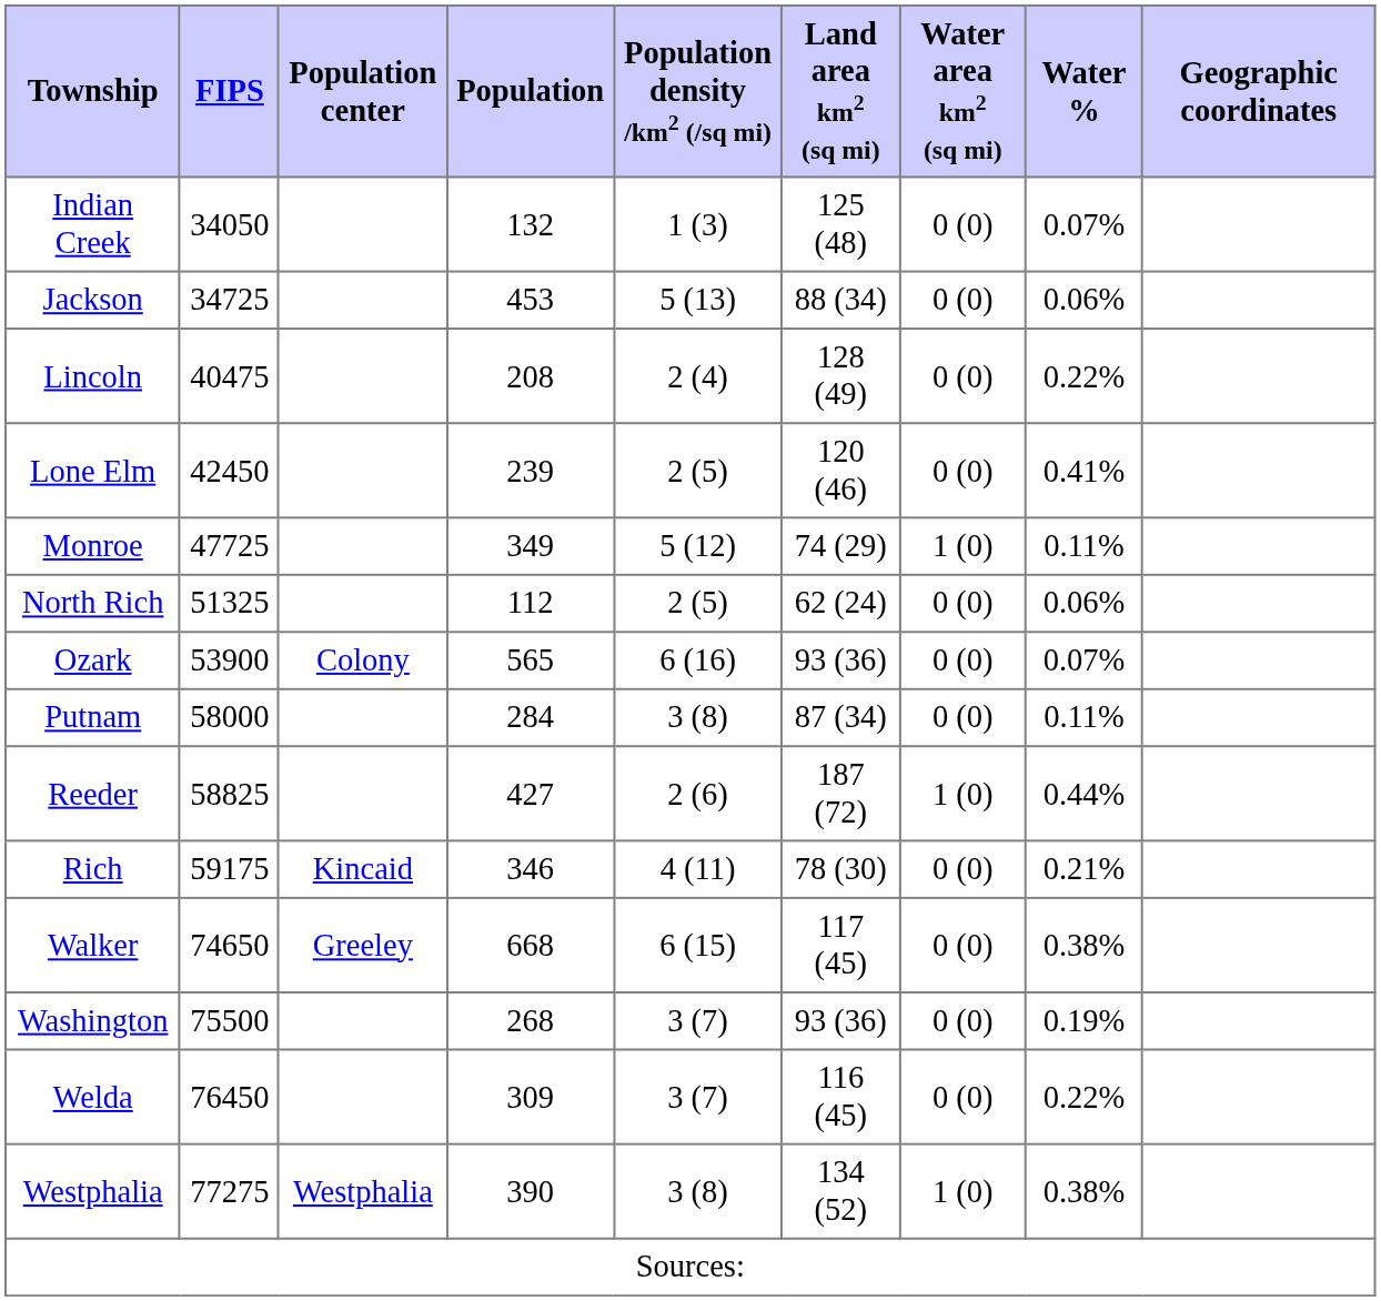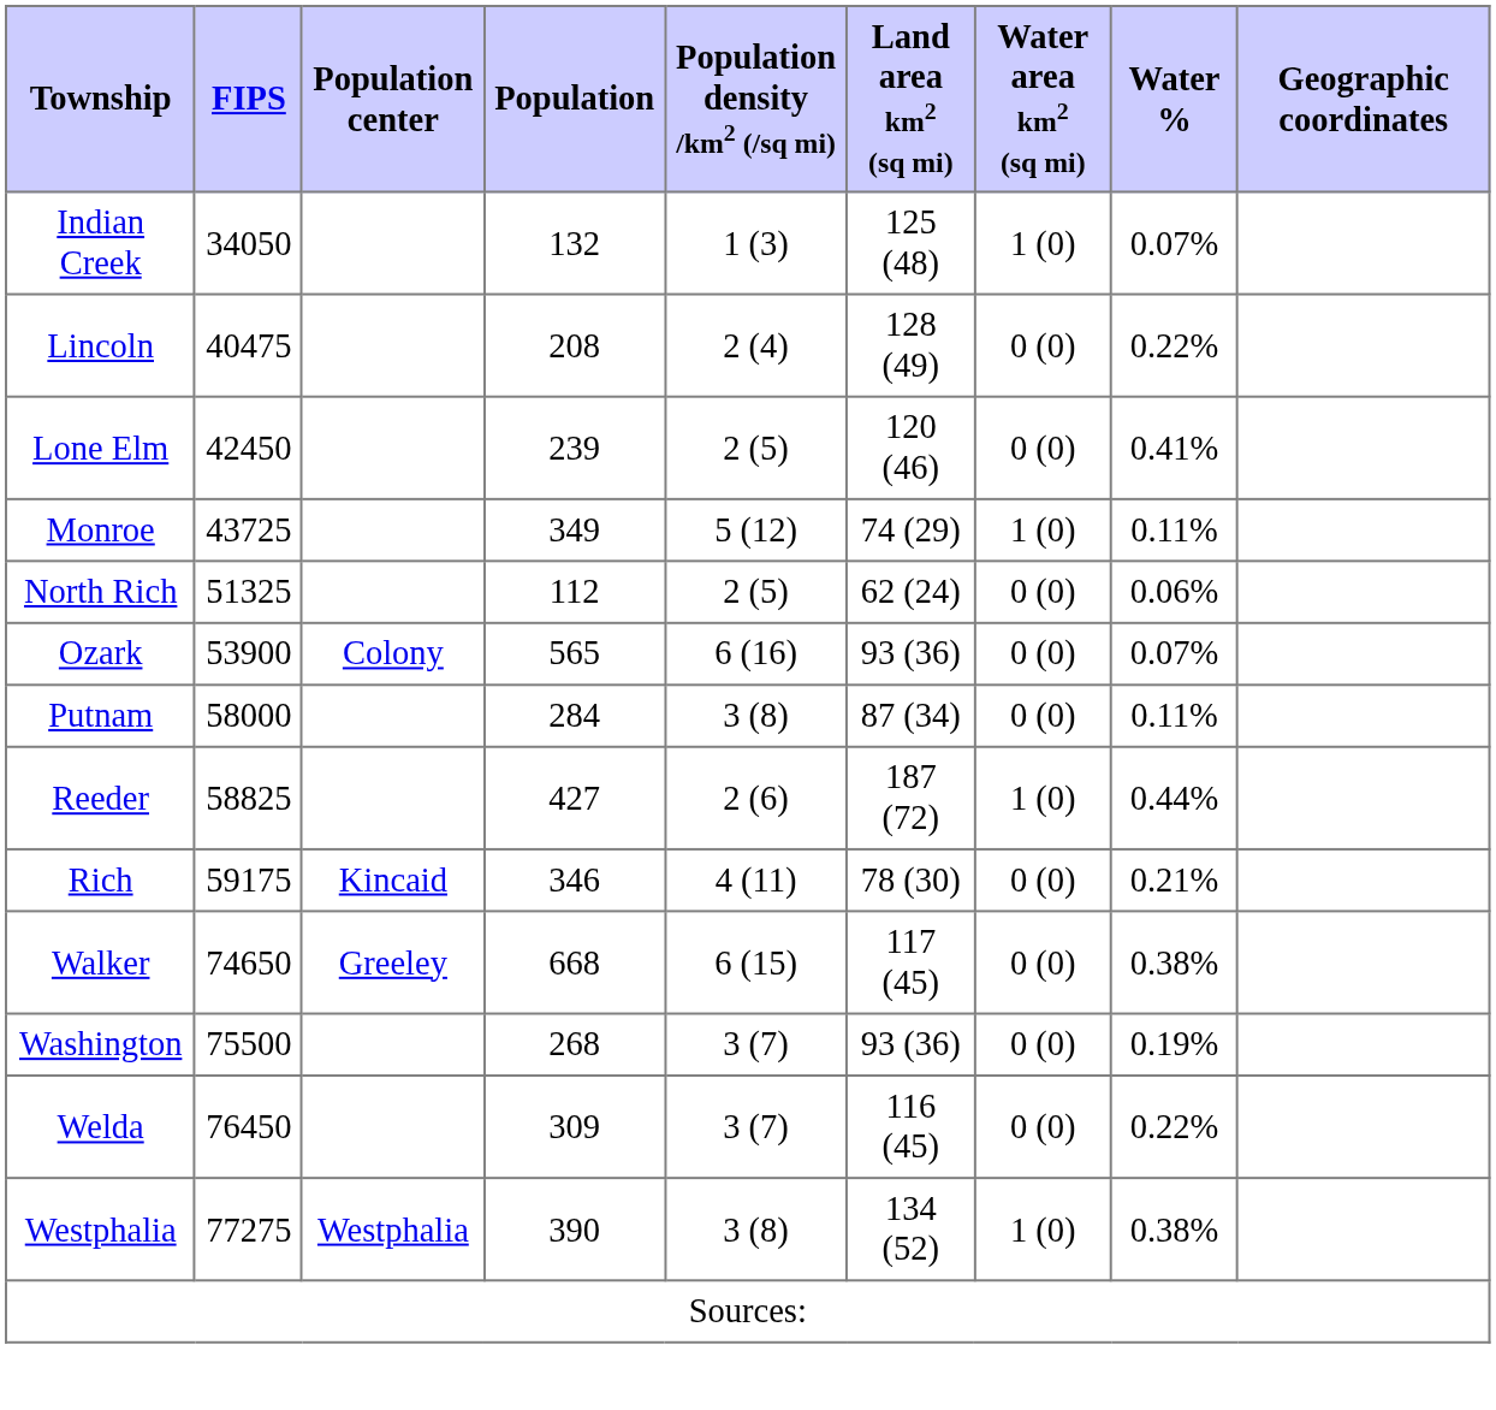Indian Creek | Water area km2 (sq mi): 0 (0) -> 1 (0)
- row: Jackson | 34725 | 453 | 5 (13) | 88 (34) | 0 (0) | 0.06%
Monroe | FIPS: 47725 -> 43725
